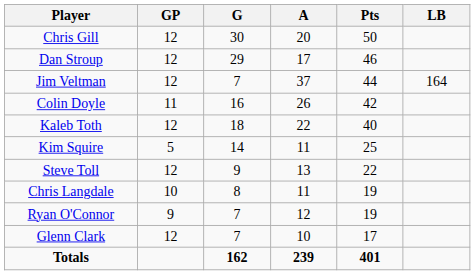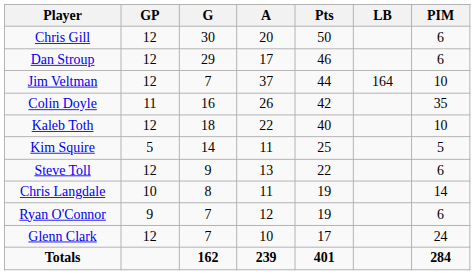+ column: PIM | 6 | 6 | 10 | 35 | 10 | 5 | 6 | 14 | 6 | 24 | 284
